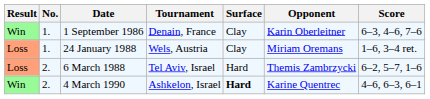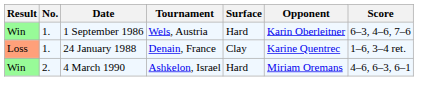1 September 1986 | Tournament: Denain, France -> Wels, Austria
1 September 1986 | Surface: Clay -> Hard
24 January 1988 | Tournament: Wels, Austria -> Denain, France
24 January 1988 | Opponent: Miriam Oremans -> Karine Quentrec
- row: Loss | 2. | 6 March 1988 | Tel Aviv, Israel | Hard | Themis Zambrzycki | 6–2, 5–7, 1–6
4 March 1990 | Surface: bold -> normal
4 March 1990 | Opponent: Karine Quentrec -> Miriam Oremans
